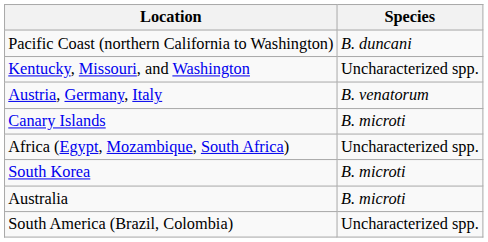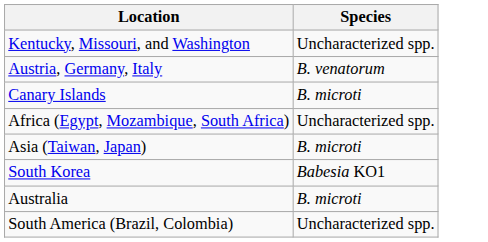- row: Pacific Coast (northern California to Washington) | B. duncani
+ row: Asia (Taiwan, Japan) | B. microti
South Korea | Species: B. microti -> Babesia KO1
